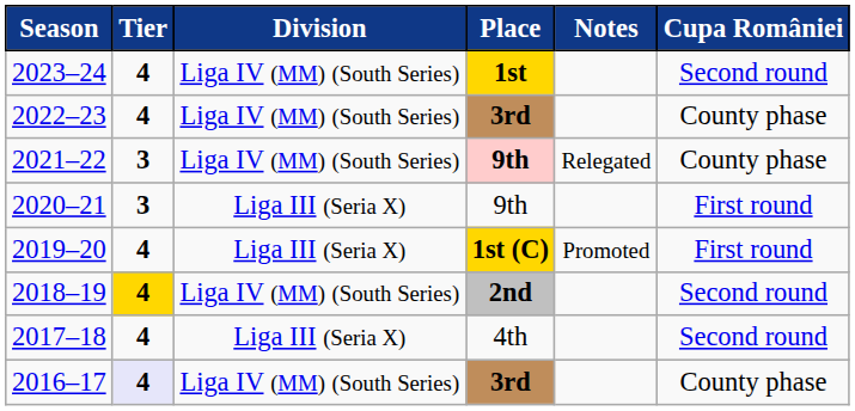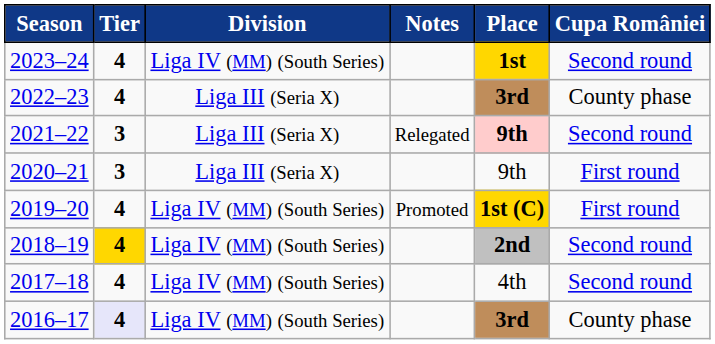columns swapped: Place <-> Notes
2022–23 | Division: Liga IV (MM) (South Series) -> Liga III (Seria X)
2021–22 | Division: Liga IV (MM) (South Series) -> Liga III (Seria X)
2021–22 | Cupa României: County phase -> Second round
2019–20 | Division: Liga III (Seria X) -> Liga IV (MM) (South Series)
2017–18 | Division: Liga III (Seria X) -> Liga IV (MM) (South Series)
